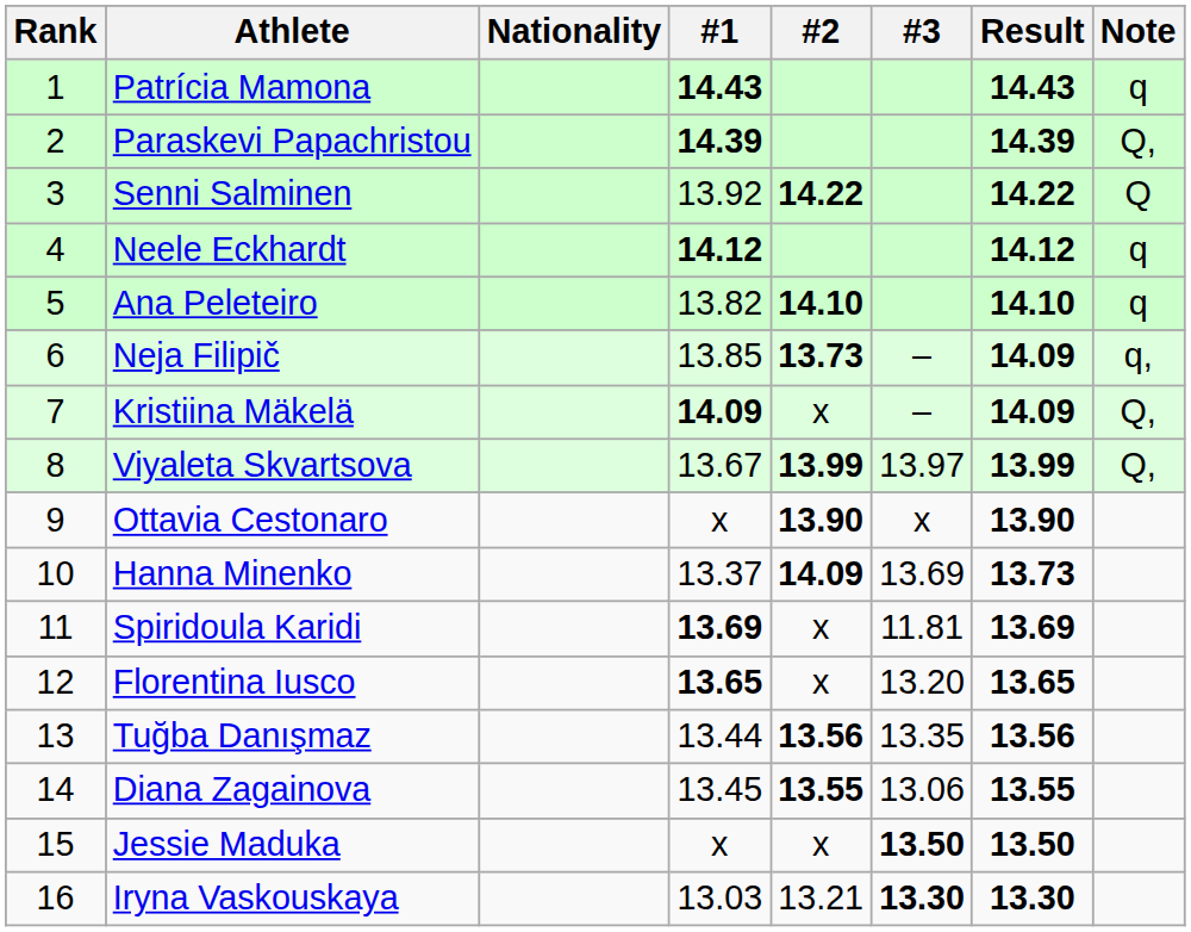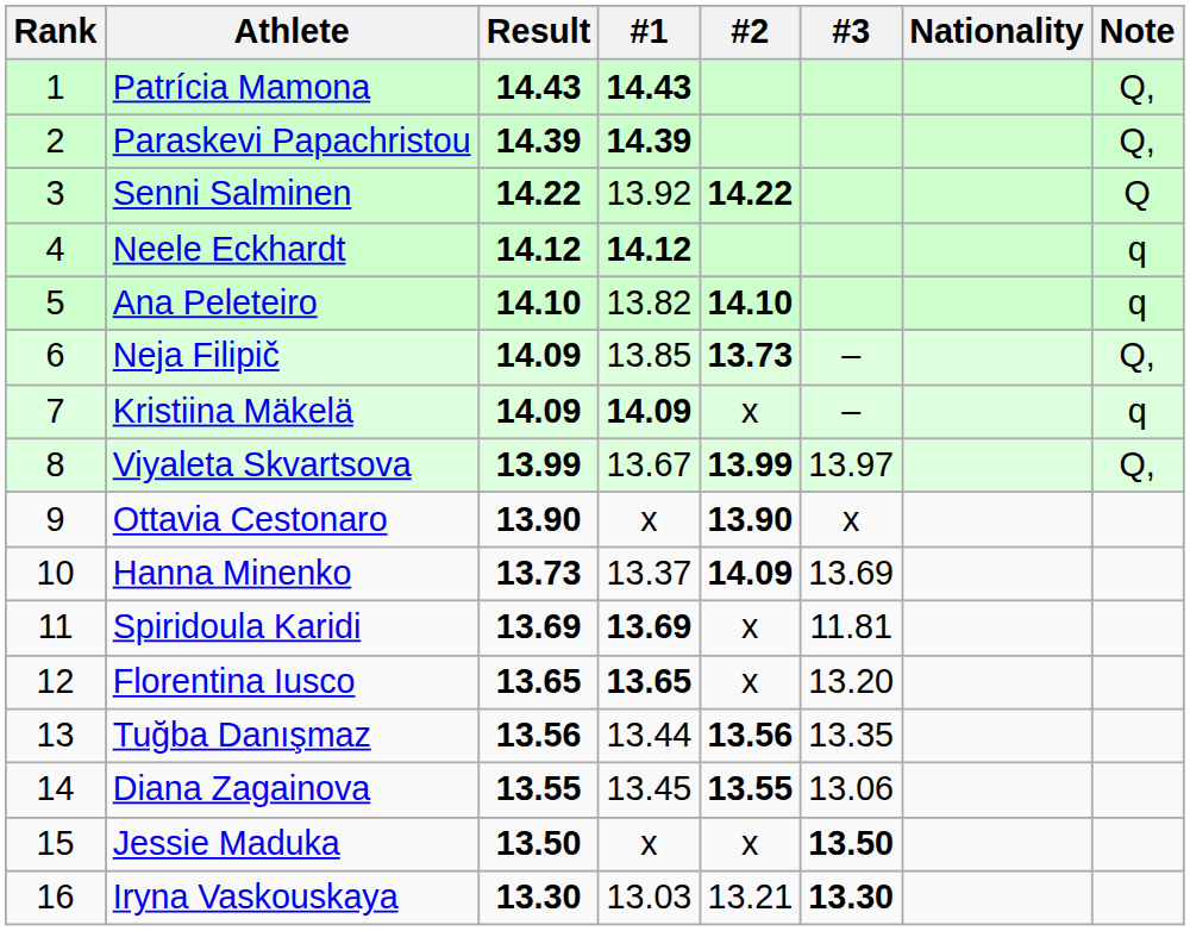columns swapped: Nationality <-> Result
Patrícia Mamona | Note: q -> Q,
Neja Filipič | Note: q, -> Q,
Kristiina Mäkelä | Note: Q, -> q
